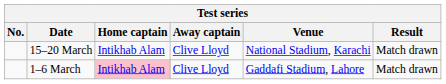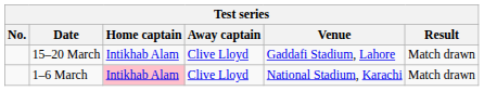15–20 March | Venue: National Stadium, Karachi -> Gaddafi Stadium, Lahore
1–6 March | Venue: Gaddafi Stadium, Lahore -> National Stadium, Karachi
